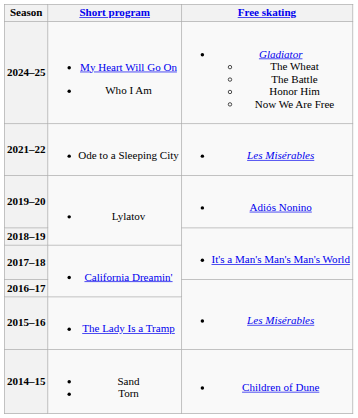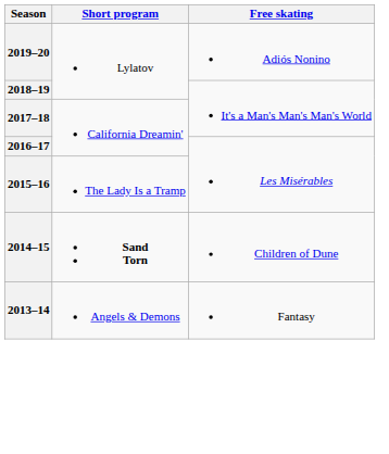- row: 2024–25 | My Heart Will Go On Who I Am | Gladiator The Wheat The Battle Honor Him Now We Are Free
- row: 2021–22 | Ode to a Sleeping City | Les Misérables
2014–15 | Short program: normal -> bold
+ row: 2013–14 | Angels & Demons | Fantasy
